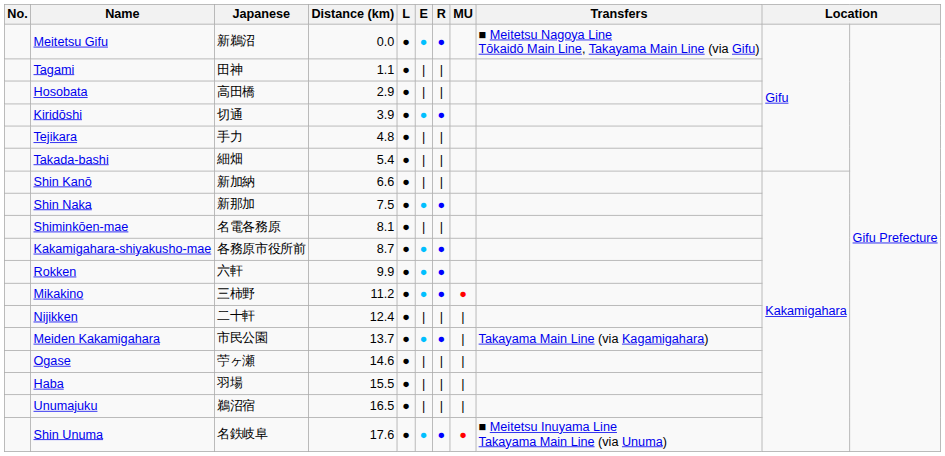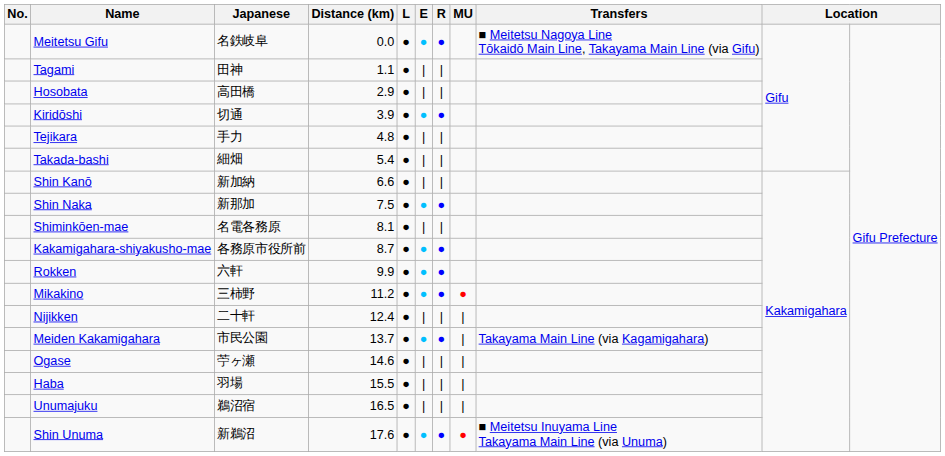Meitetsu Gifu | Japanese: 新鵜沼 -> 名鉄岐阜
Shin Unuma | Japanese: 名鉄岐阜 -> 新鵜沼
